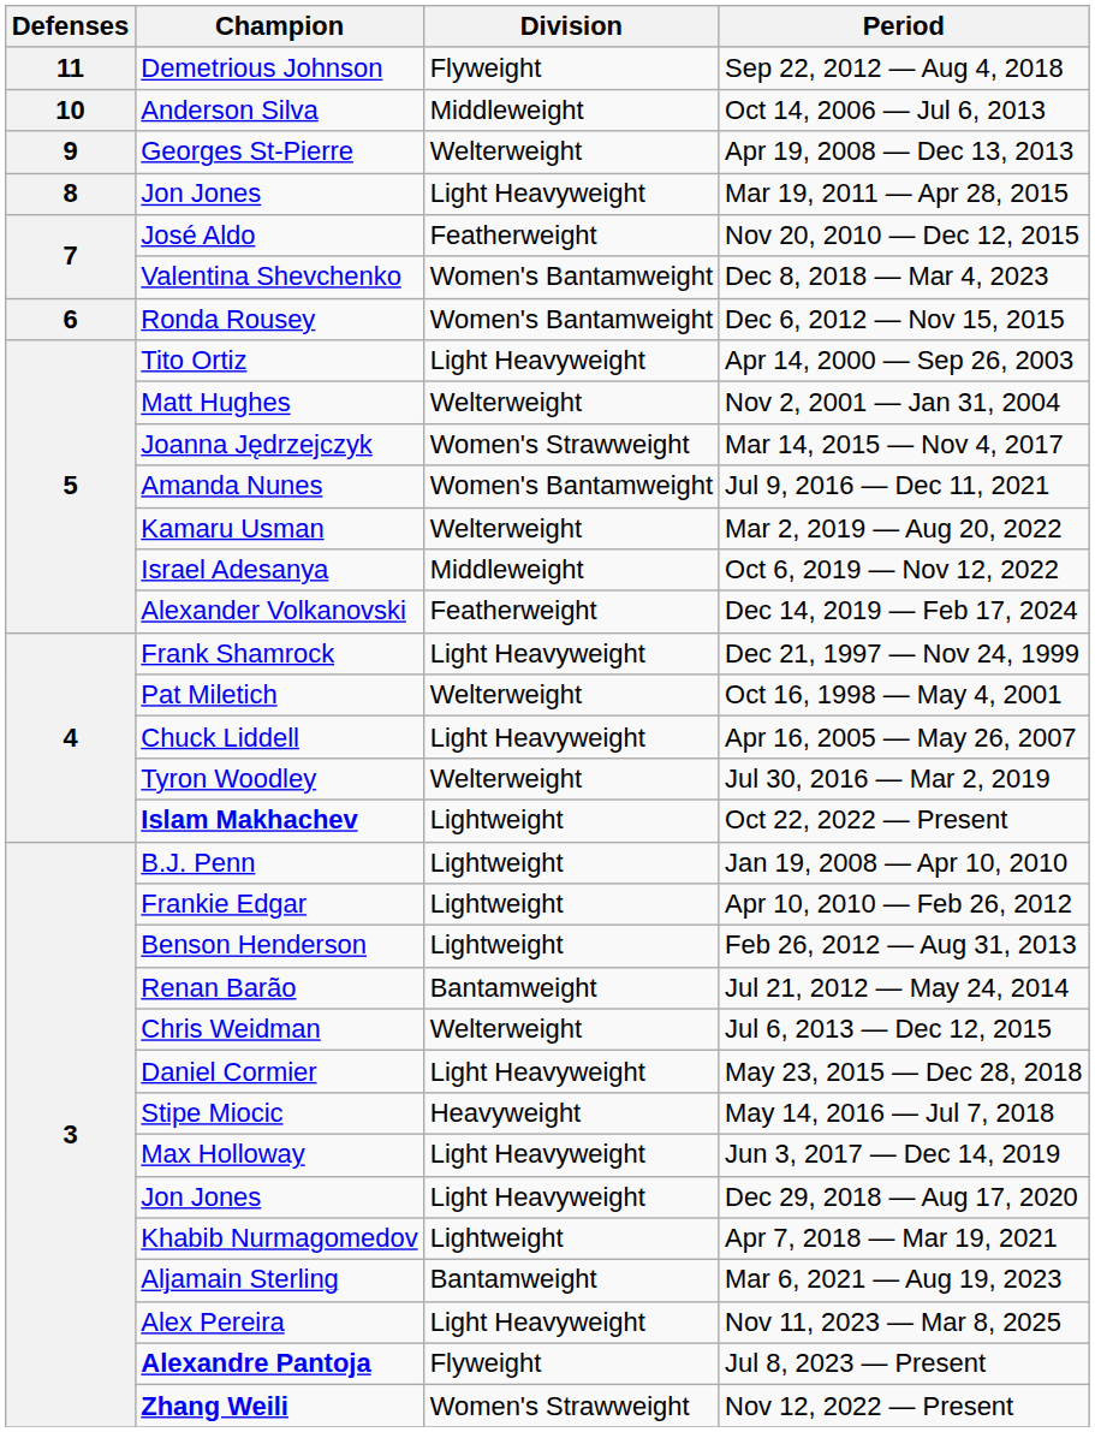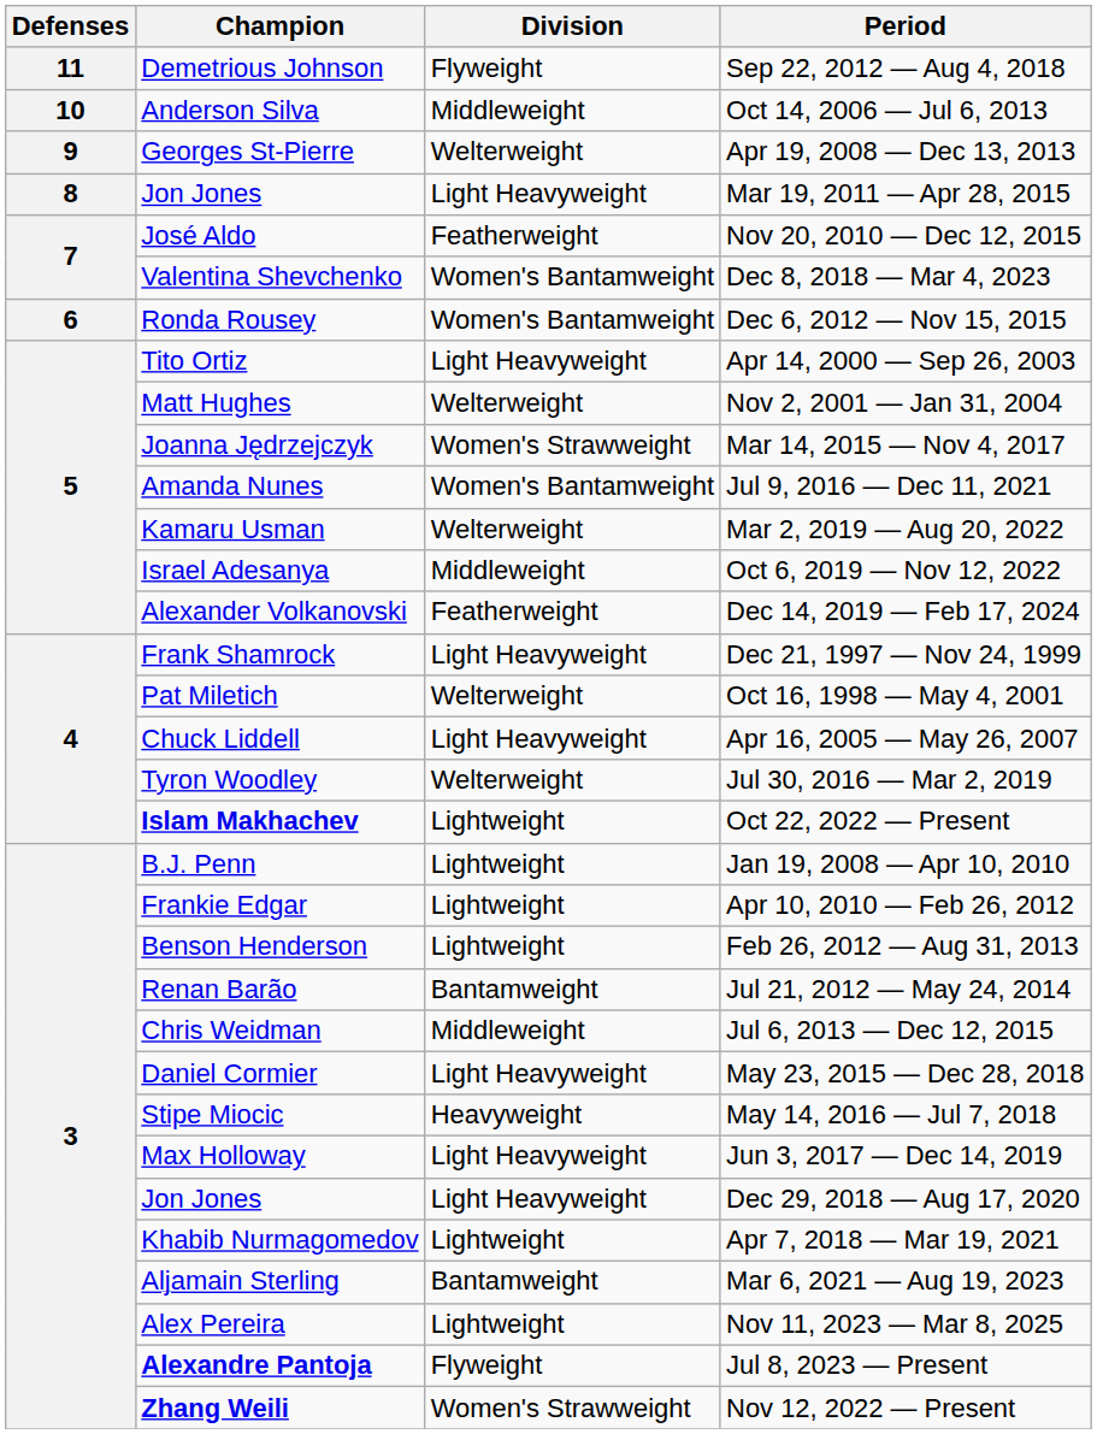Jul 6, 2013 — Dec 12, 2015 | Division: Welterweight -> Middleweight
Nov 11, 2023 — Mar 8, 2025 | Division: Light Heavyweight -> Lightweight
